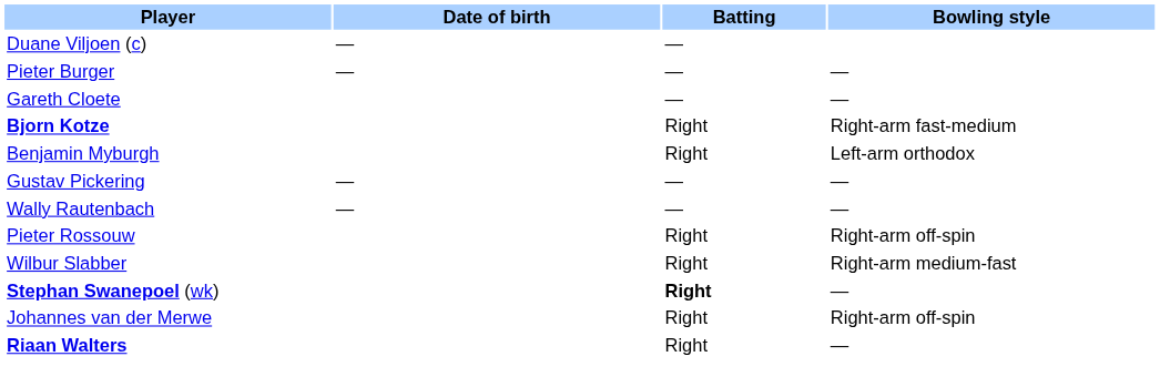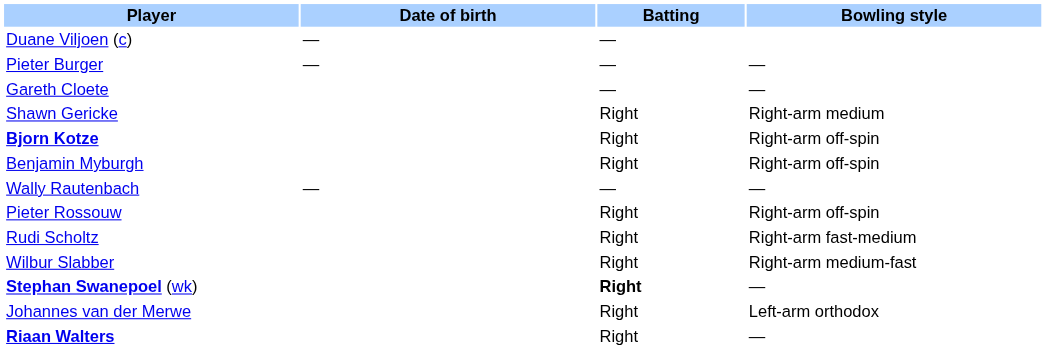+ row: Shawn Gericke | Right | Right-arm medium
Bjorn Kotze | Bowling style: Right-arm fast-medium -> Right-arm off-spin
Benjamin Myburgh | Bowling style: Left-arm orthodox -> Right-arm off-spin
- row: Gustav Pickering | — | — | —
+ row: Rudi Scholtz | Right | Right-arm fast-medium
Johannes van der Merwe | Bowling style: Right-arm off-spin -> Left-arm orthodox
